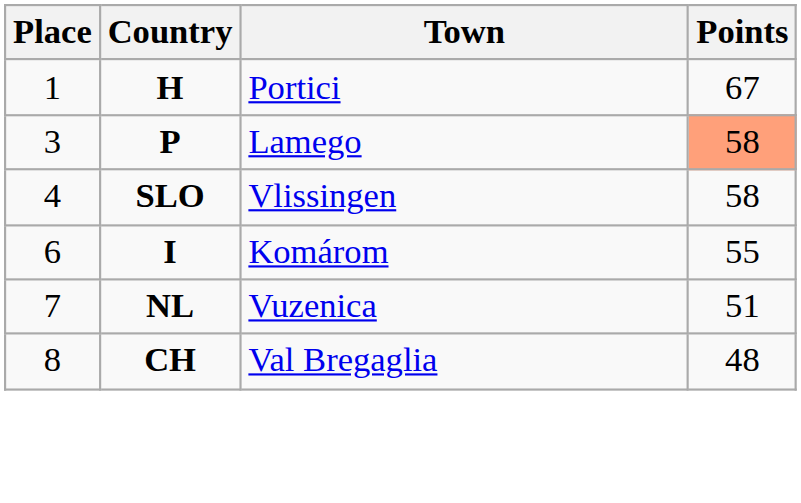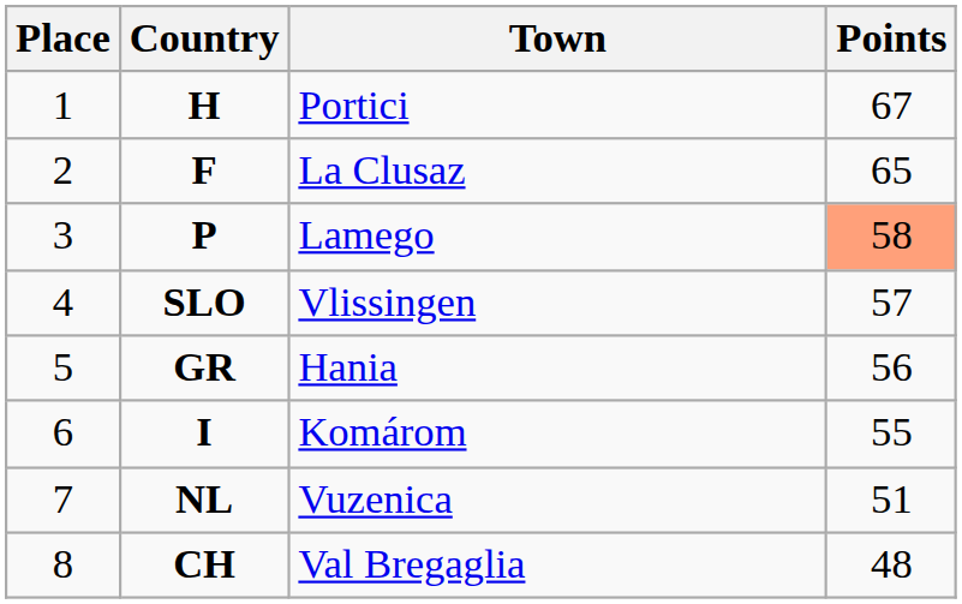+ row: 2 | F | La Clusaz | 65
SLO | Points: 58 -> 57
+ row: 5 | GR | Hania | 56
